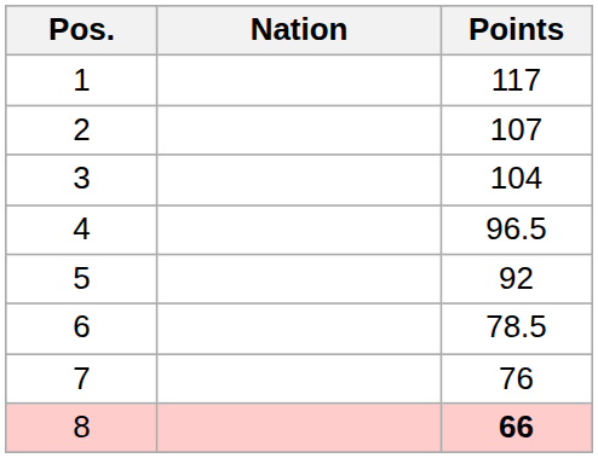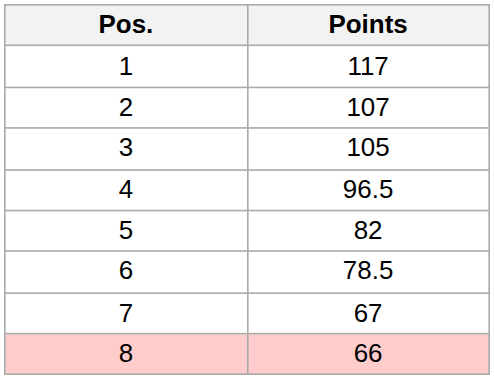- column: Nation
3 | Points: 104 -> 105
5 | Points: 92 -> 82
7 | Points: 76 -> 67
8 | Points: bold -> normal
